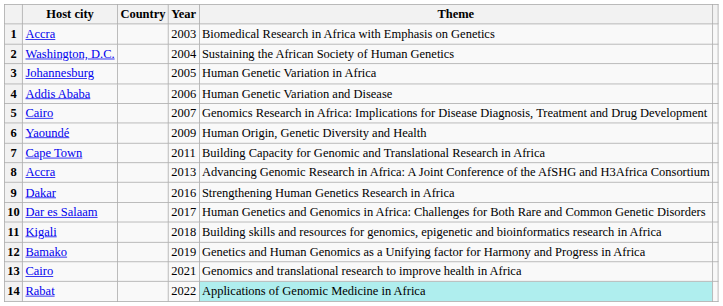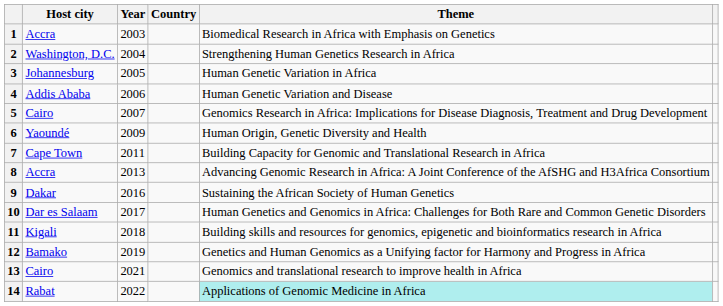columns swapped: Country <-> Year
2 | Theme: Sustaining the African Society of Human Genetics -> Strengthening Human Genetics Research in Africa
9 | Theme: Strengthening Human Genetics Research in Africa -> Sustaining the African Society of Human Genetics
